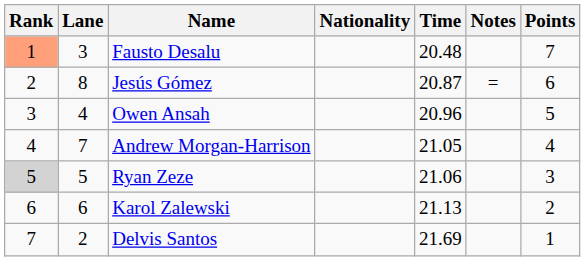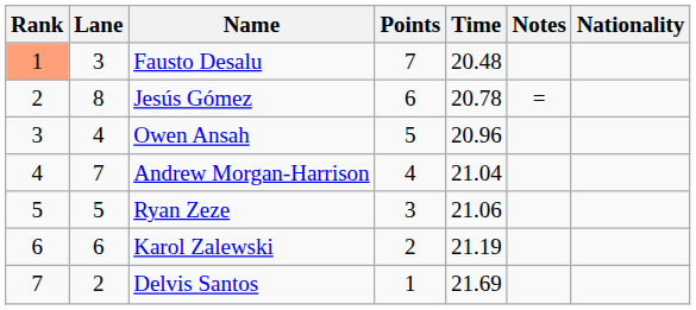columns swapped: Nationality <-> Points
Jesús Gómez | Time: 20.87 -> 20.78
Andrew Morgan-Harrison | Time: 21.05 -> 21.04
Ryan Zeze | Rank: lightgrey background -> no background
Karol Zalewski | Time: 21.13 -> 21.19
